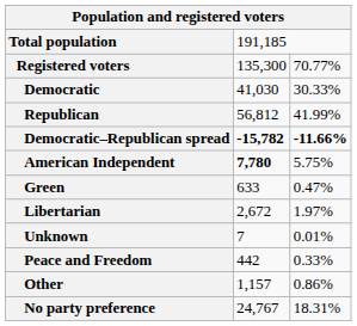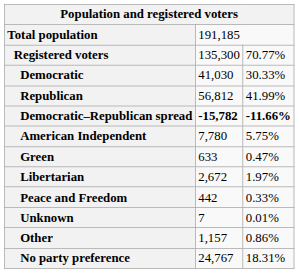American Independent | column 2: bold -> normal
rows swapped: Peace and Freedom <-> Unknown
